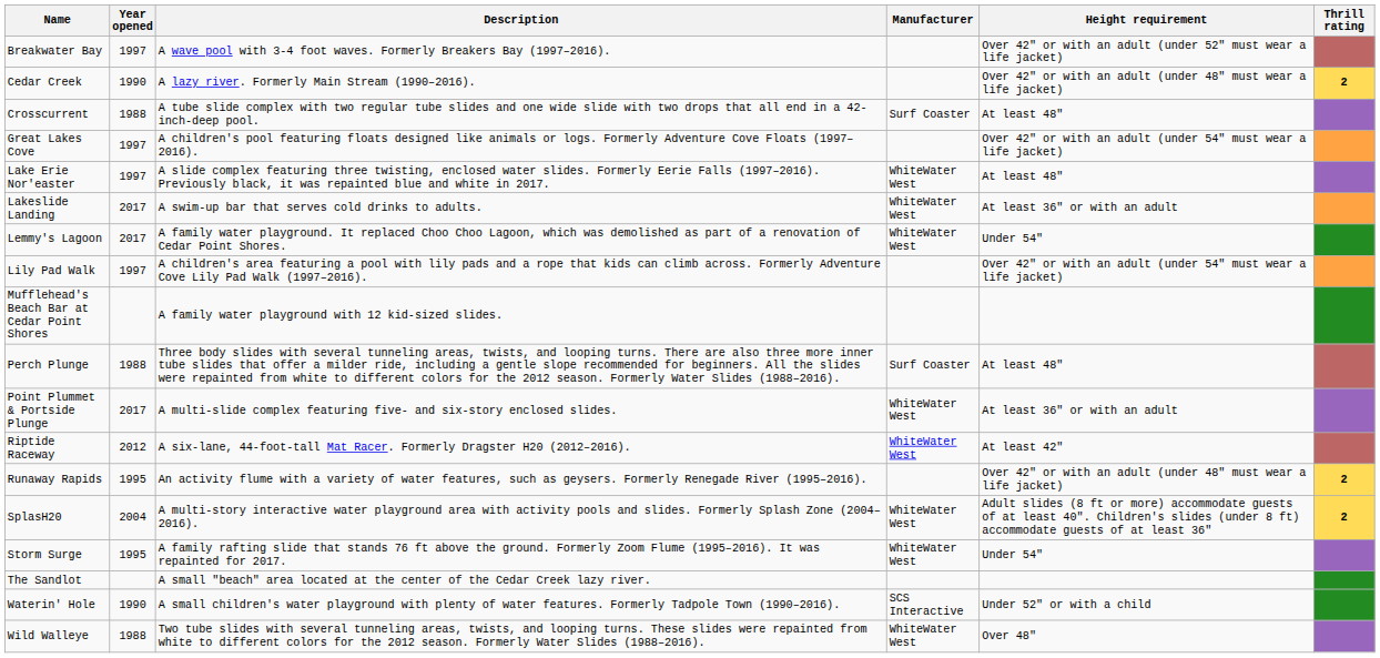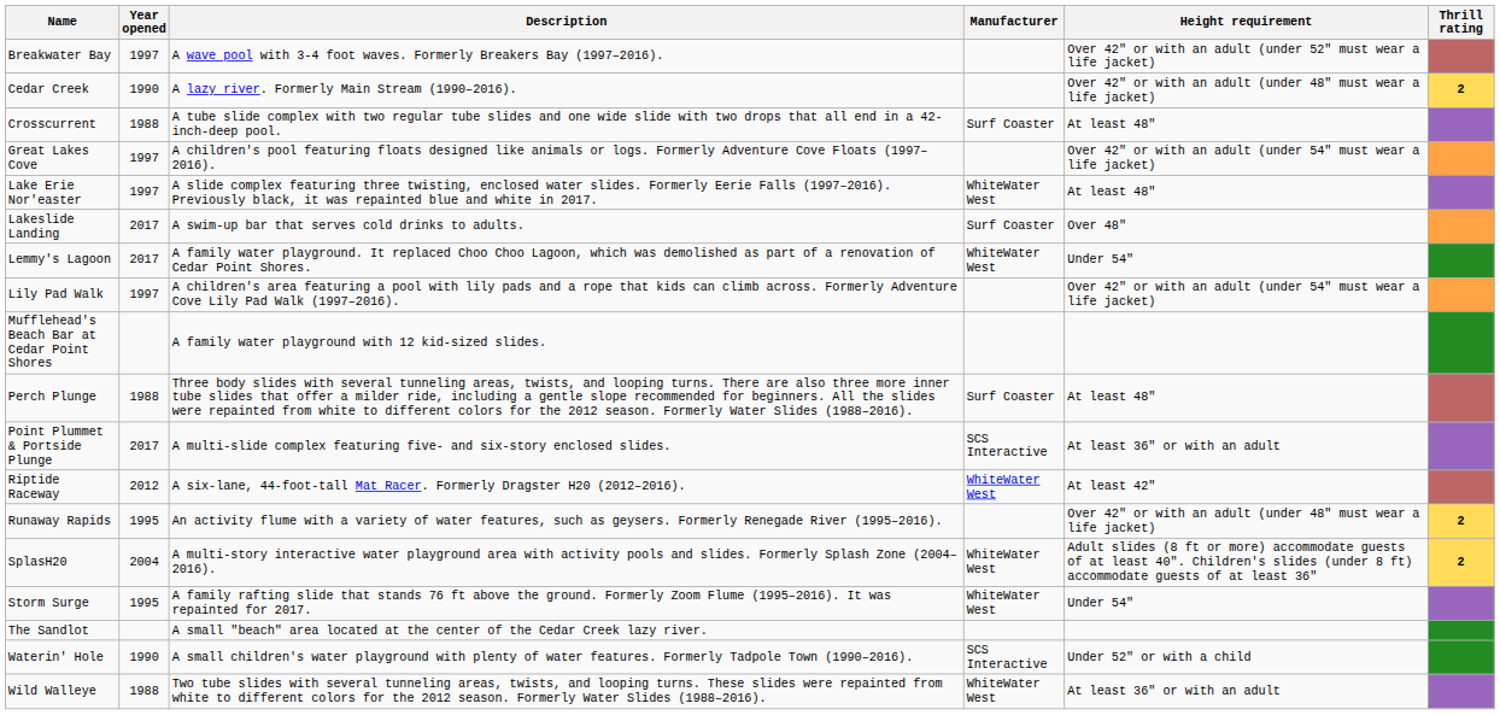Lakeslide Landing | Manufacturer: WhiteWater West -> Surf Coaster
Lakeslide Landing | Height requirement: At least 36" or with an adult -> Over 48"
Point Plummet & Portside Plunge | Manufacturer: WhiteWater West -> SCS Interactive
Wild Walleye | Height requirement: Over 48" -> At least 36" or with an adult
